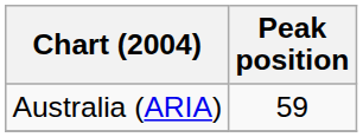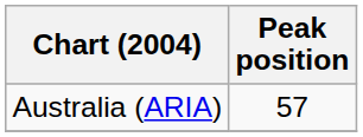Australia (ARIA) | Peak position: 59 -> 57
